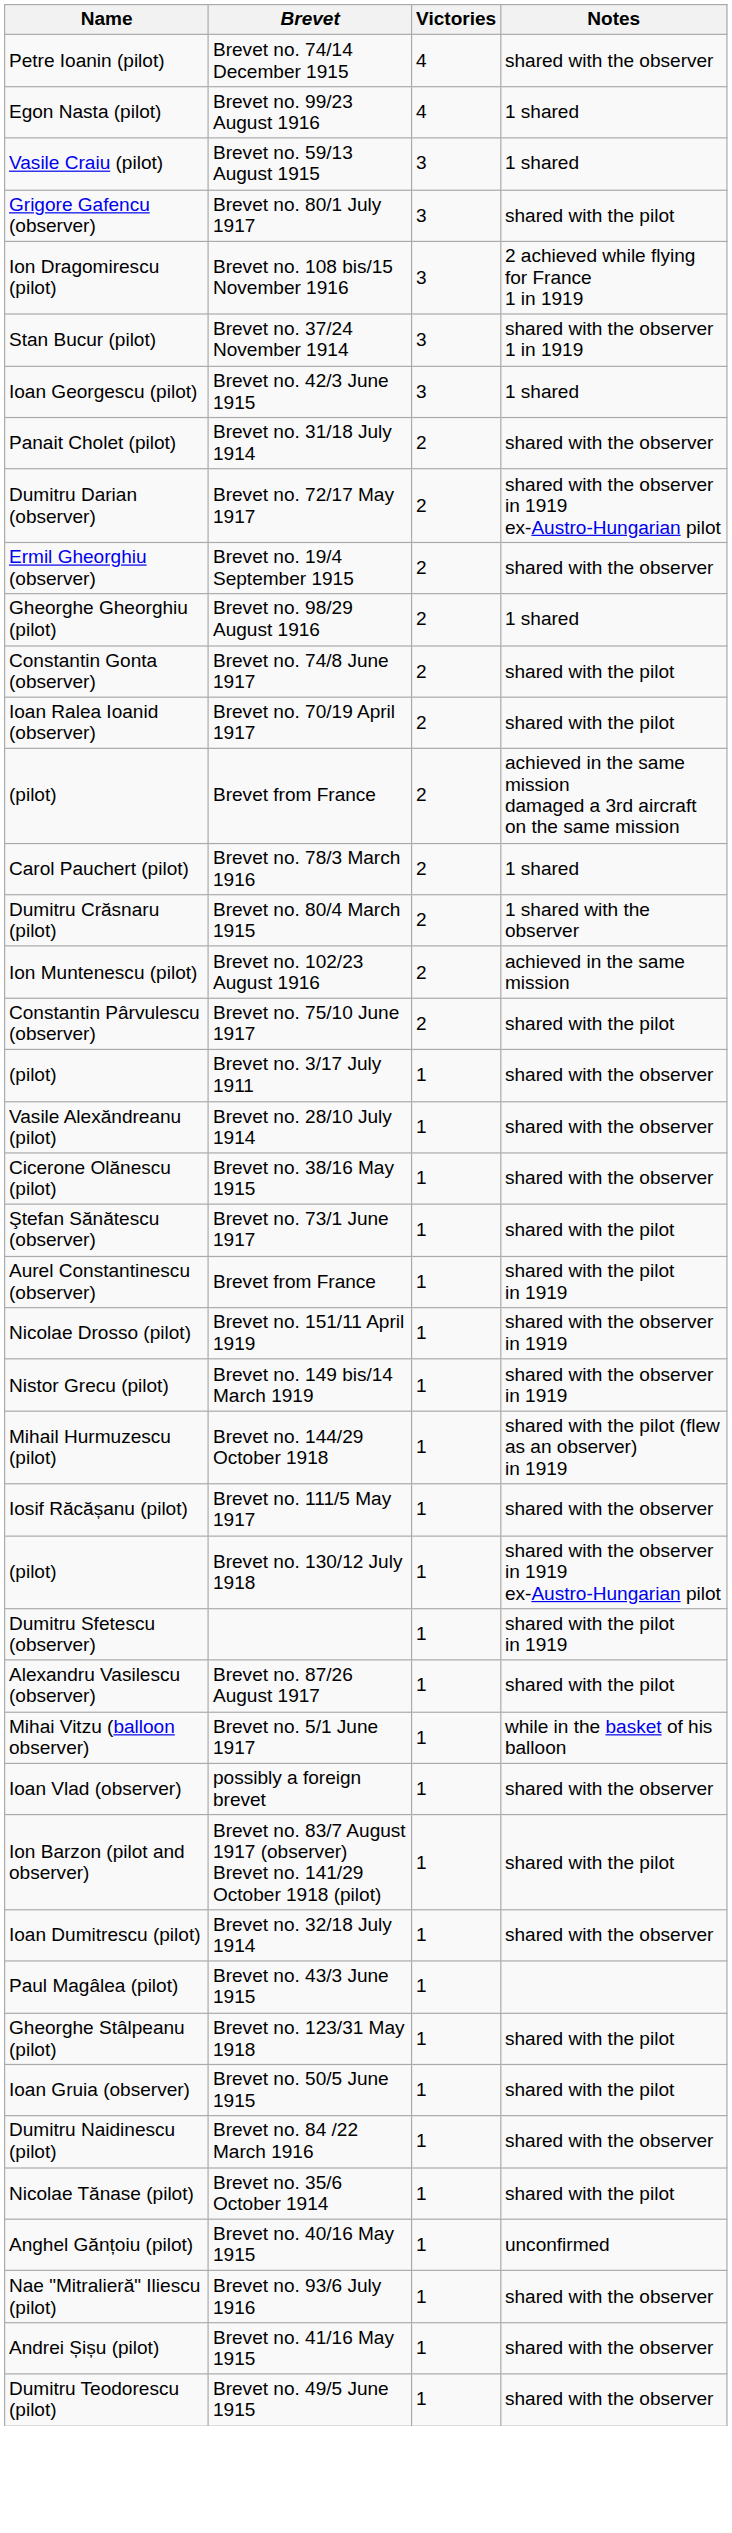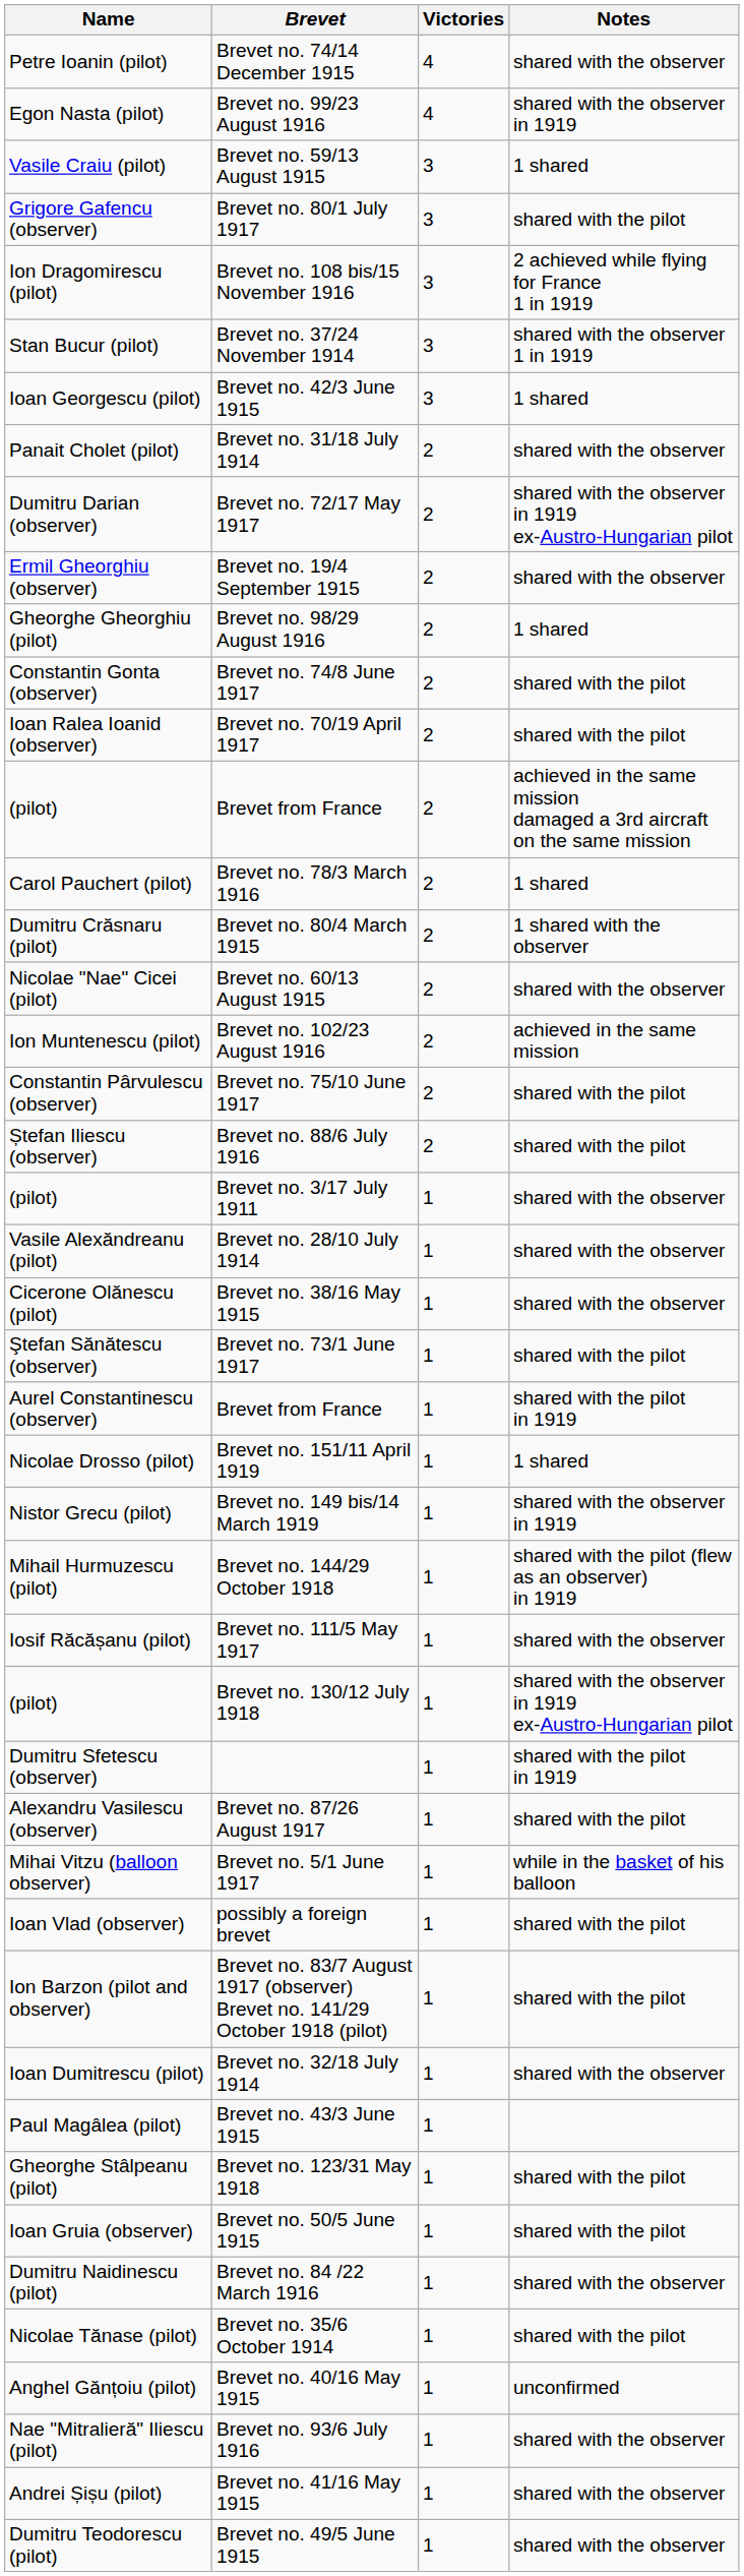Brevet no. 99/23 August 1916 | Notes: 1 shared -> shared with the observer in 1919
+ row: Nicolae "Nae" Cicei (pilot) | Brevet no. 60/13 August 1915 | 2 | shared with the observer
+ row: Ștefan Iliescu (observer) | Brevet no. 88/6 July 1916 | 2 | shared with the pilot
Brevet no. 151/11 April 1919 | Notes: shared with the observer in 1919 -> 1 shared
possibly a foreign brevet | Notes: shared with the observer -> shared with the pilot
